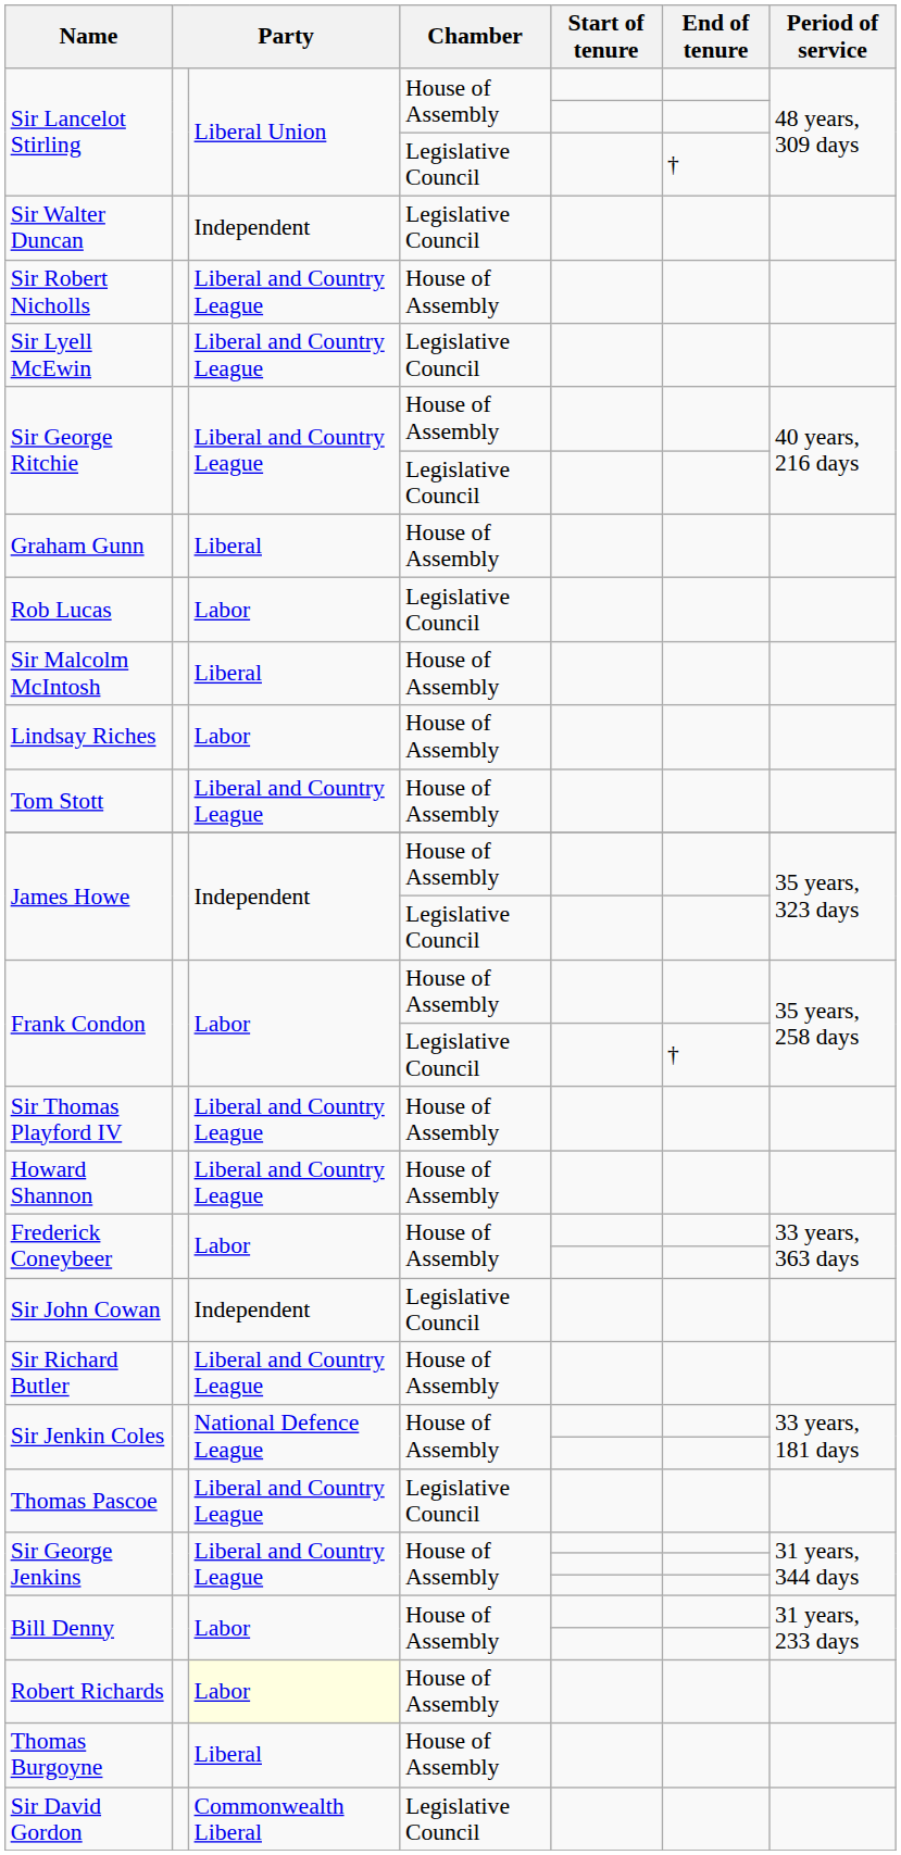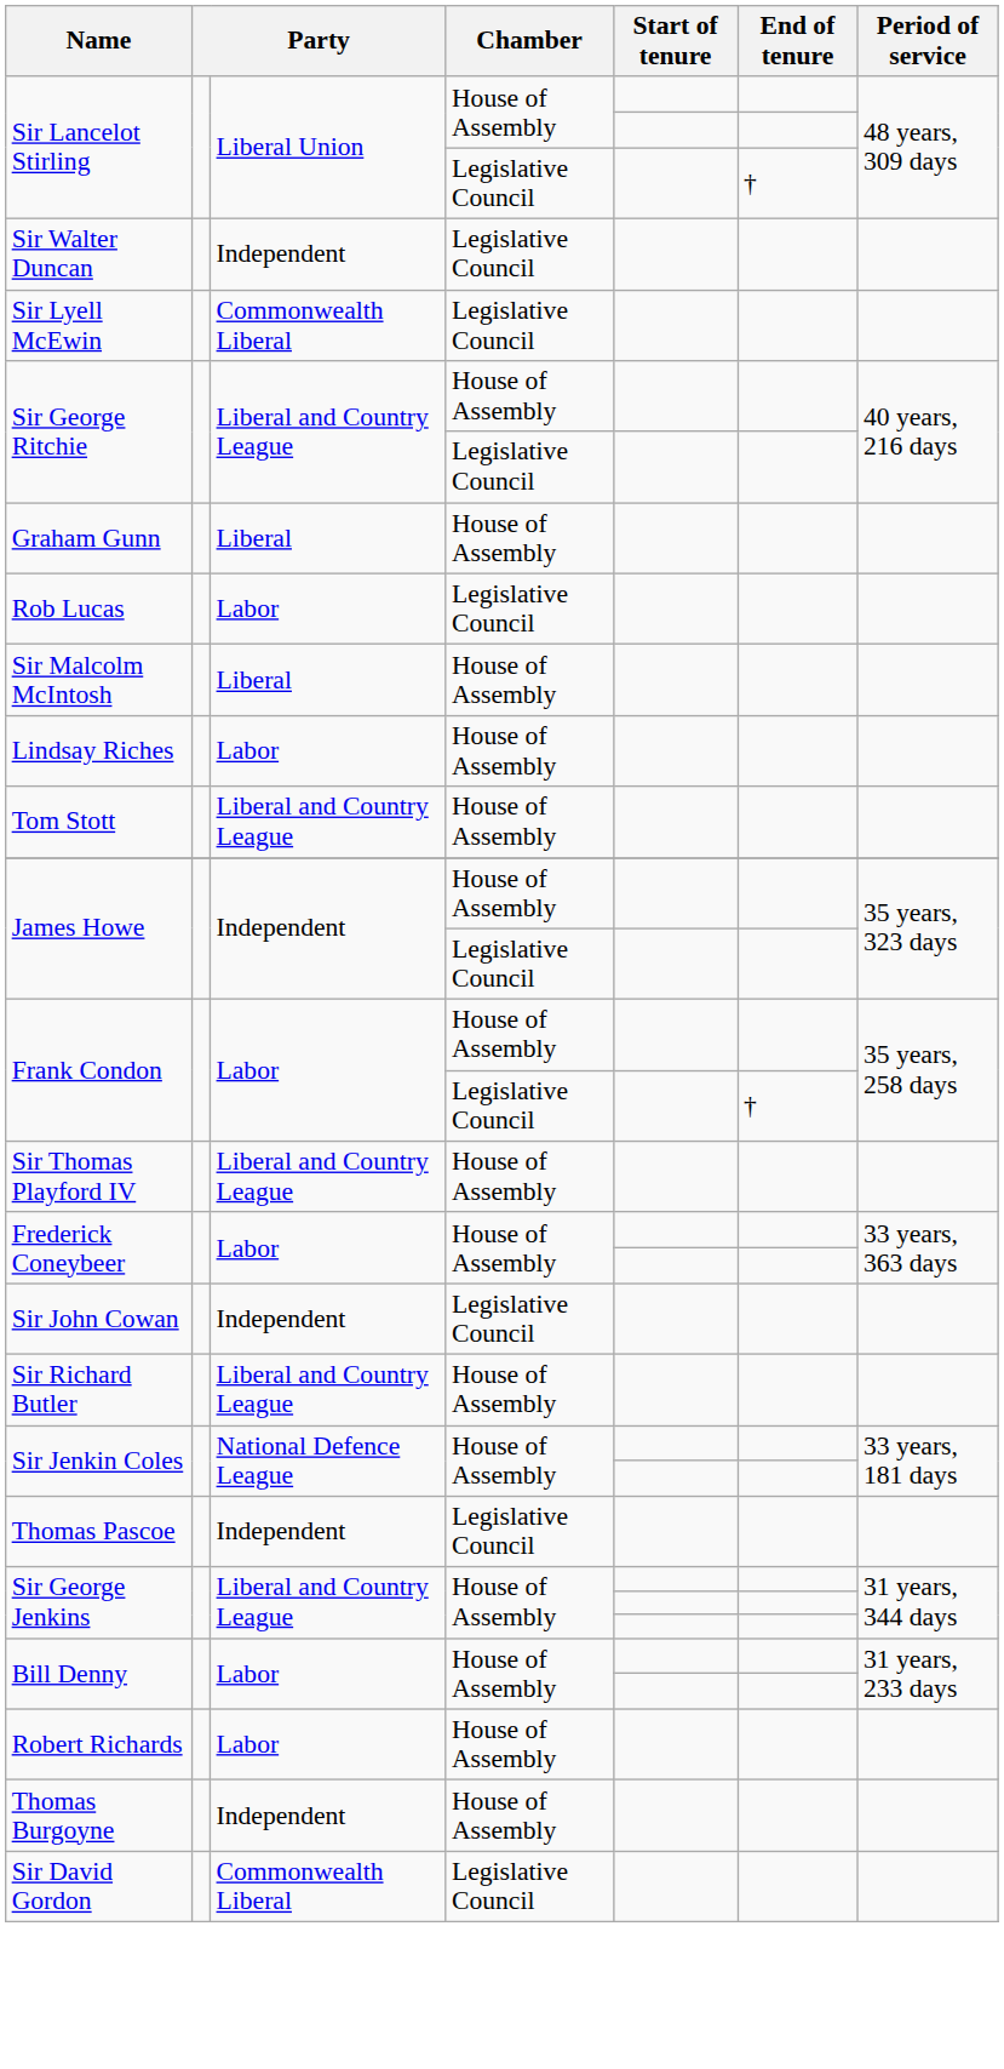- row: Sir Robert Nicholls | Liberal and Country League | House of Assembly
Sir Lyell McEwin | column 3: Liberal and Country League -> Commonwealth Liberal
- row: Howard Shannon | Liberal and Country League | House of Assembly
Thomas Pascoe | column 3: Liberal and Country League -> Independent
Robert Richards | column 3: lightyellow background -> no background
Thomas Burgoyne | column 3: Liberal -> Independent
